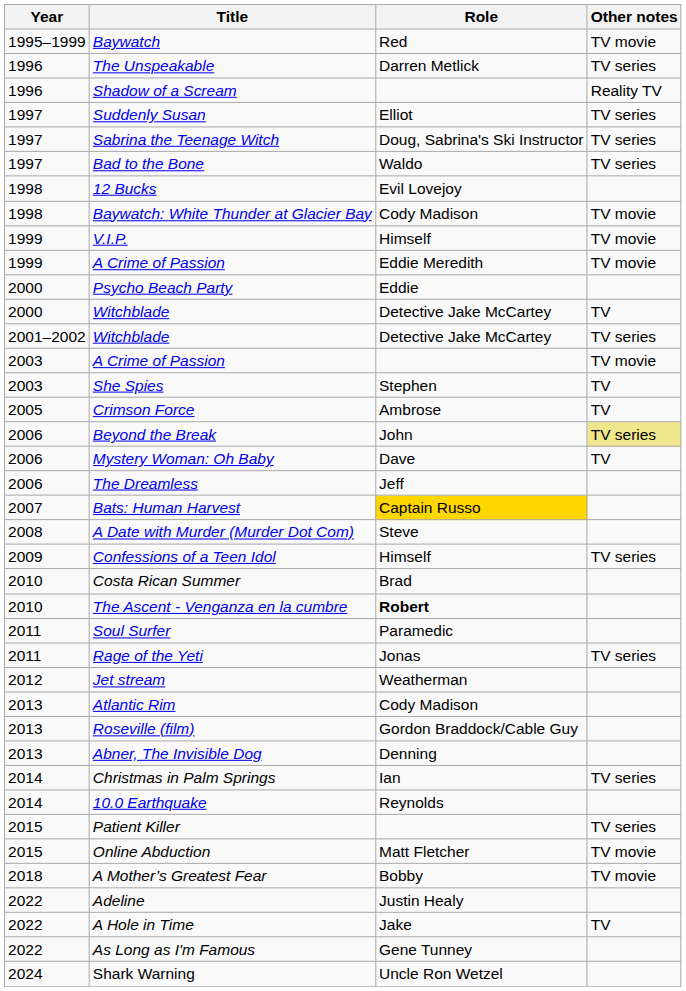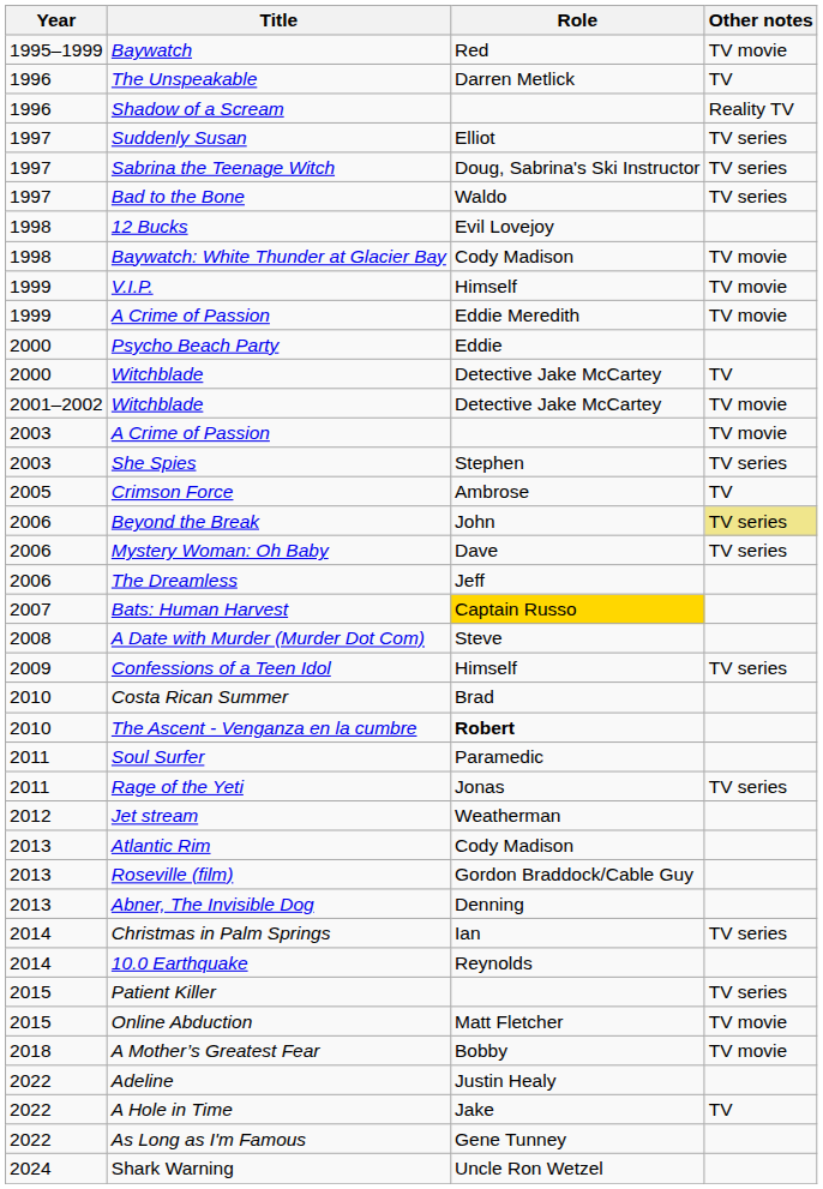The Unspeakable | Other notes: TV series -> TV
2001–2002 / Witchblade | Other notes: TV series -> TV movie
She Spies | Other notes: TV -> TV series
Mystery Woman: Oh Baby | Other notes: TV -> TV series
